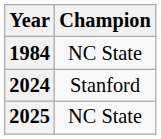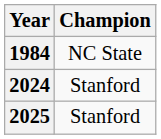2025 | Champion: NC State -> Stanford
